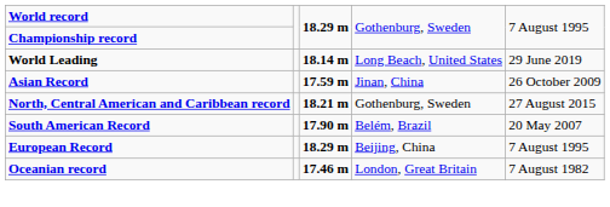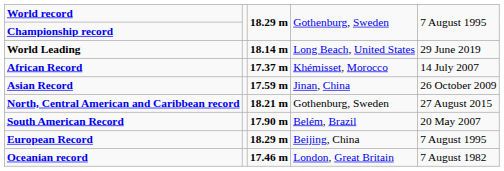+ row: African Record | 17.37 m | Khémisset, Morocco | 14 July 2007
